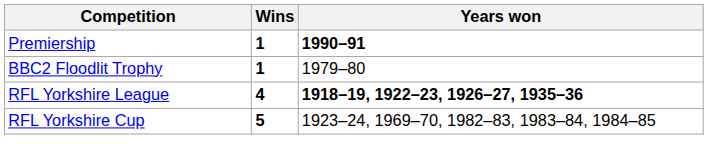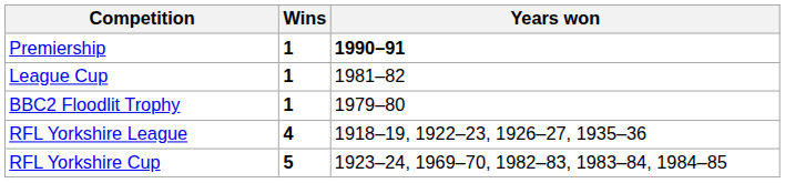+ row: League Cup | 1 | 1981–82
RFL Yorkshire League | Years won: bold -> normal
